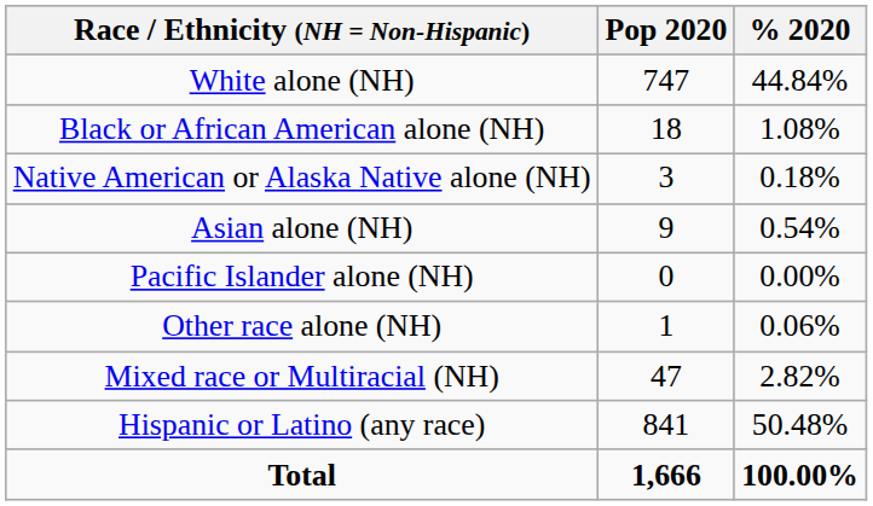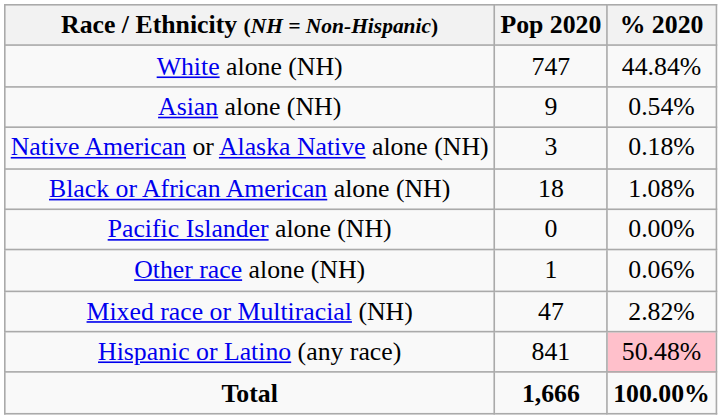rows swapped: Black or African American alone (NH) <-> Asian alone (NH)
Hispanic or Latino (any race) | % 2020: no background -> pink background
